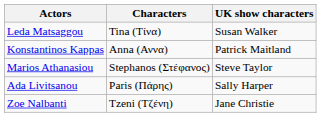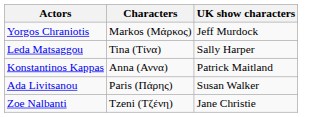+ row: Yorgos Chraniotis | Markos (Μάρκος) | Jeff Murdock
Leda Matsaggou | UK show characters: Susan Walker -> Sally Harper
- row: Marios Athanasiou | Stephanos (Στέφανος) | Steve Taylor
Ada Livitsanou | UK show characters: Sally Harper -> Susan Walker
